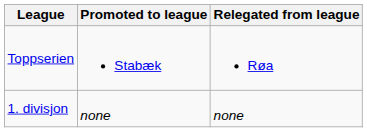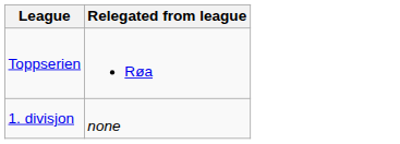- column: Promoted to league | Stabæk | none
